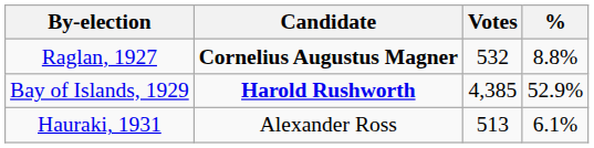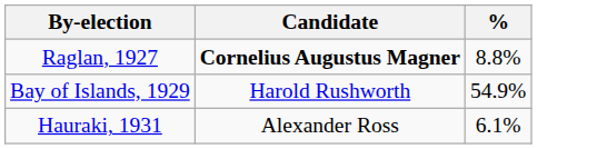- column: Votes | 532 | 4,385 | 513
Bay of Islands, 1929 | Candidate: bold -> normal
Bay of Islands, 1929 | %: 52.9% -> 54.9%
